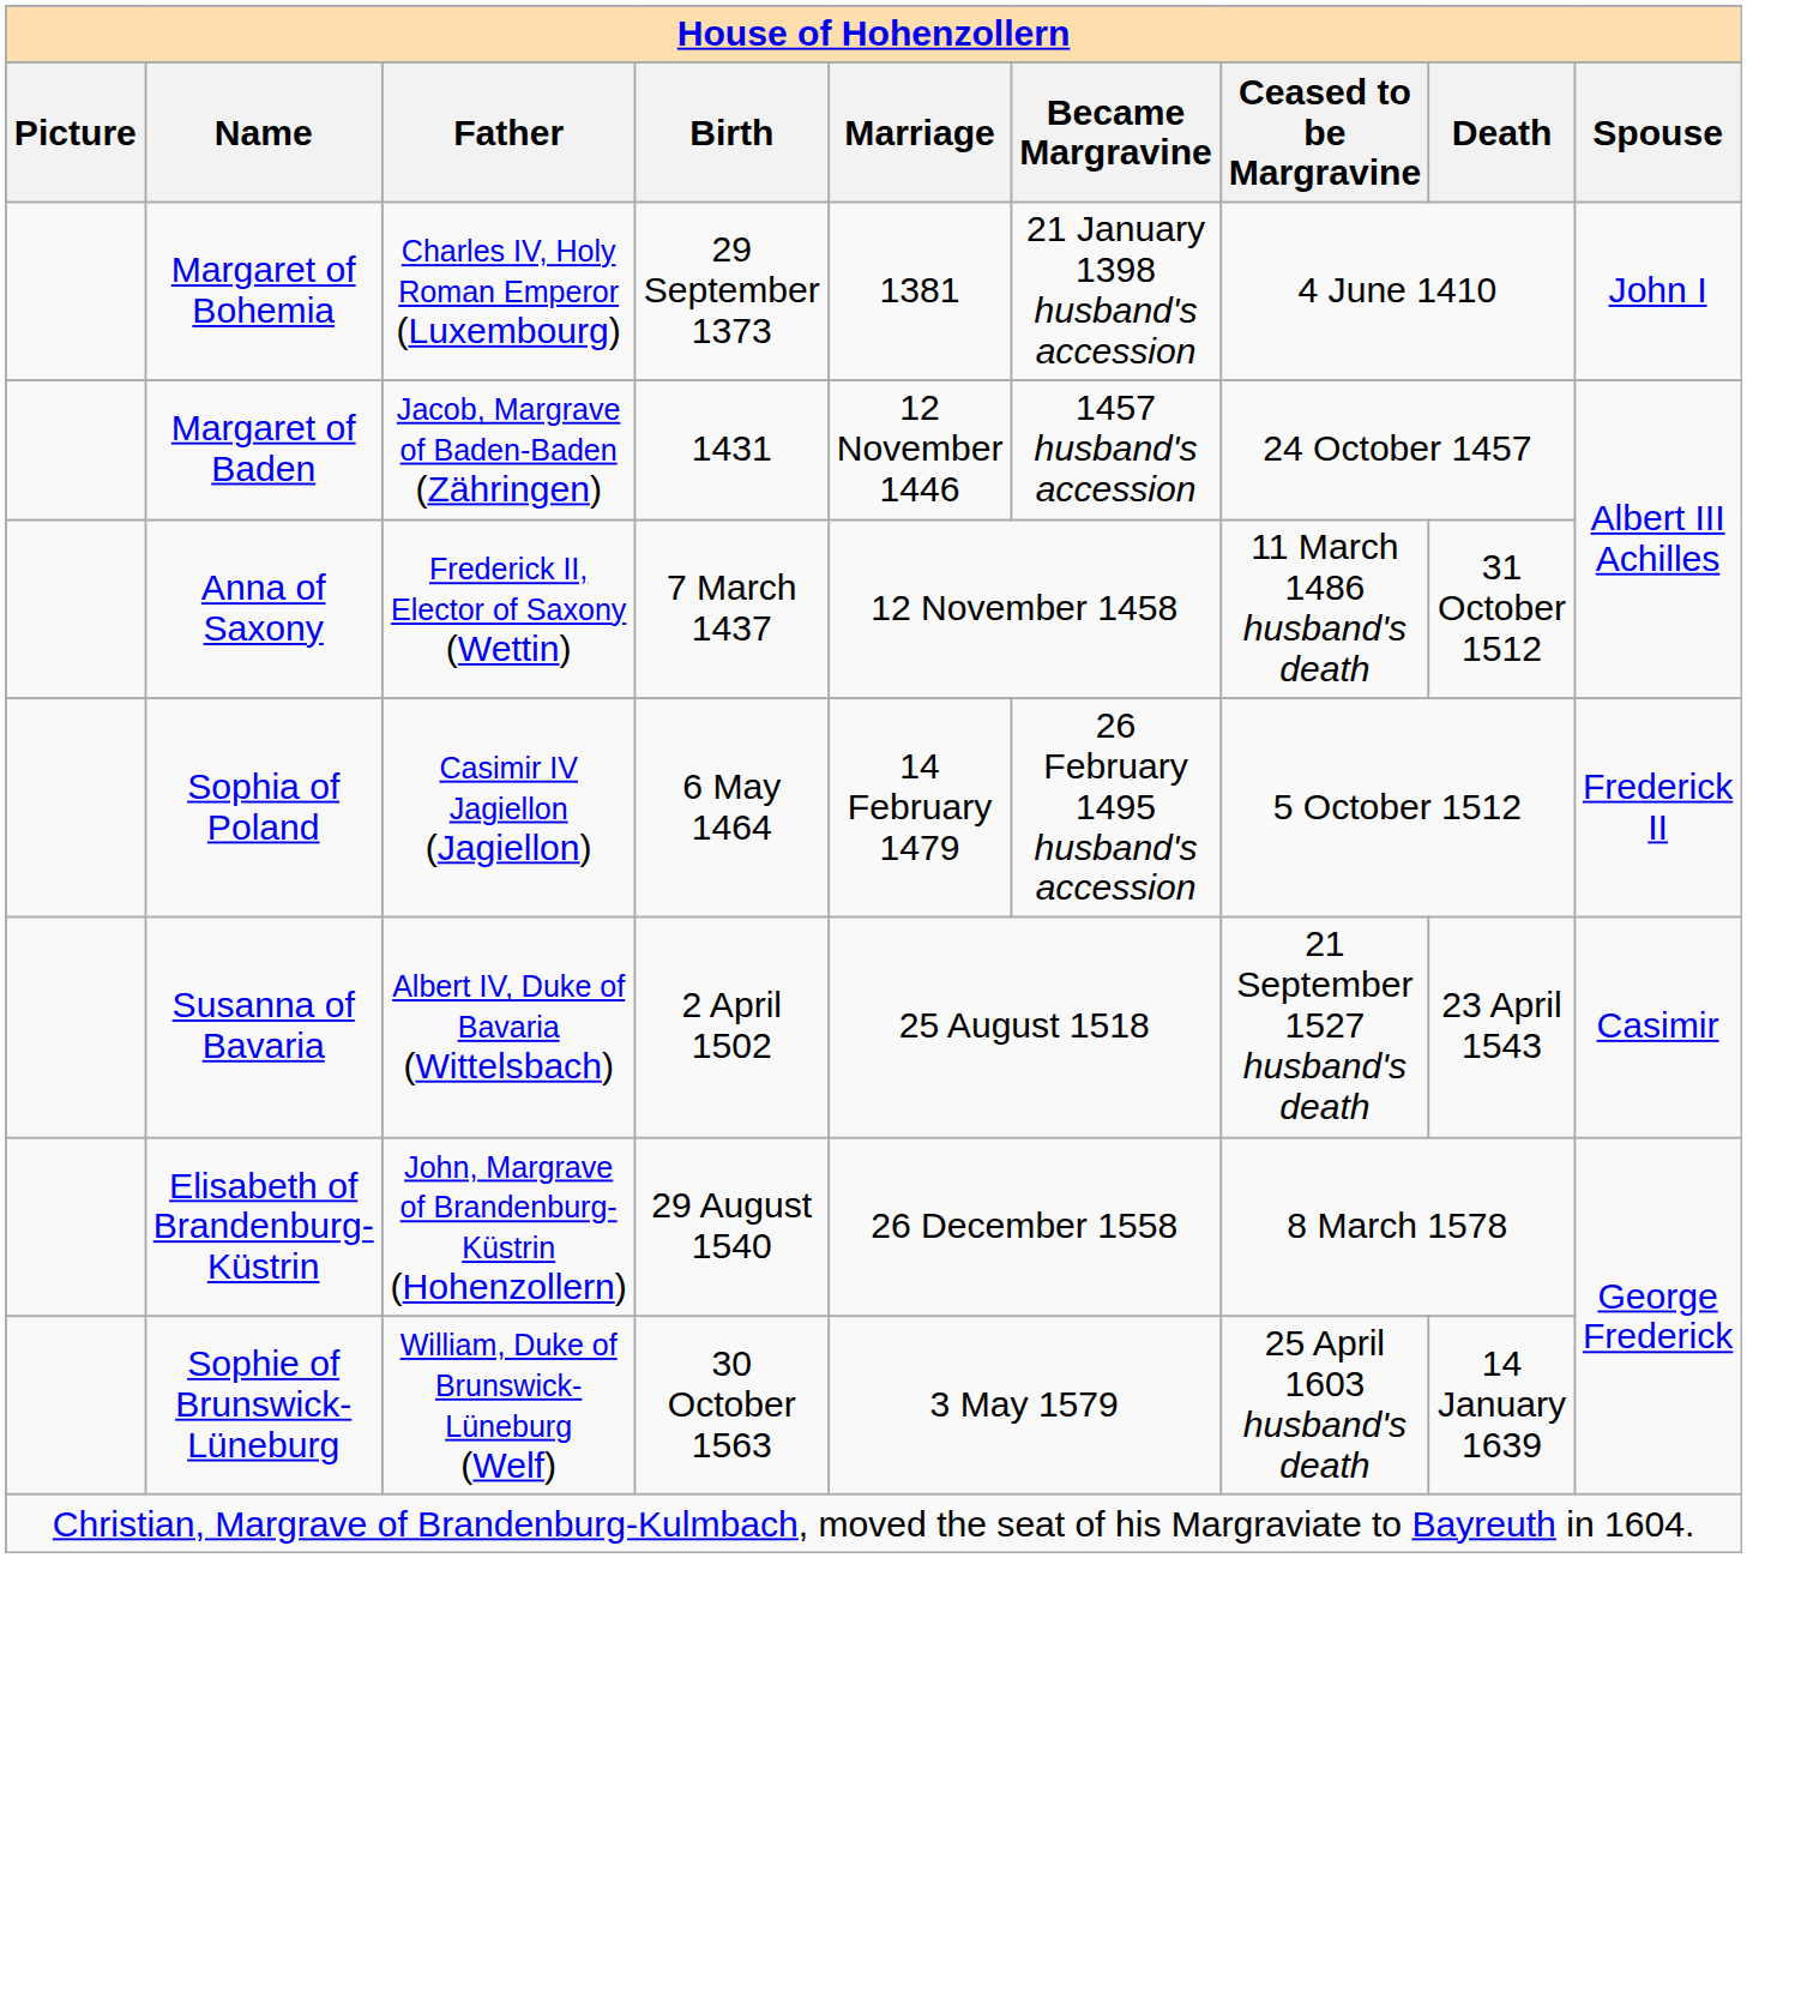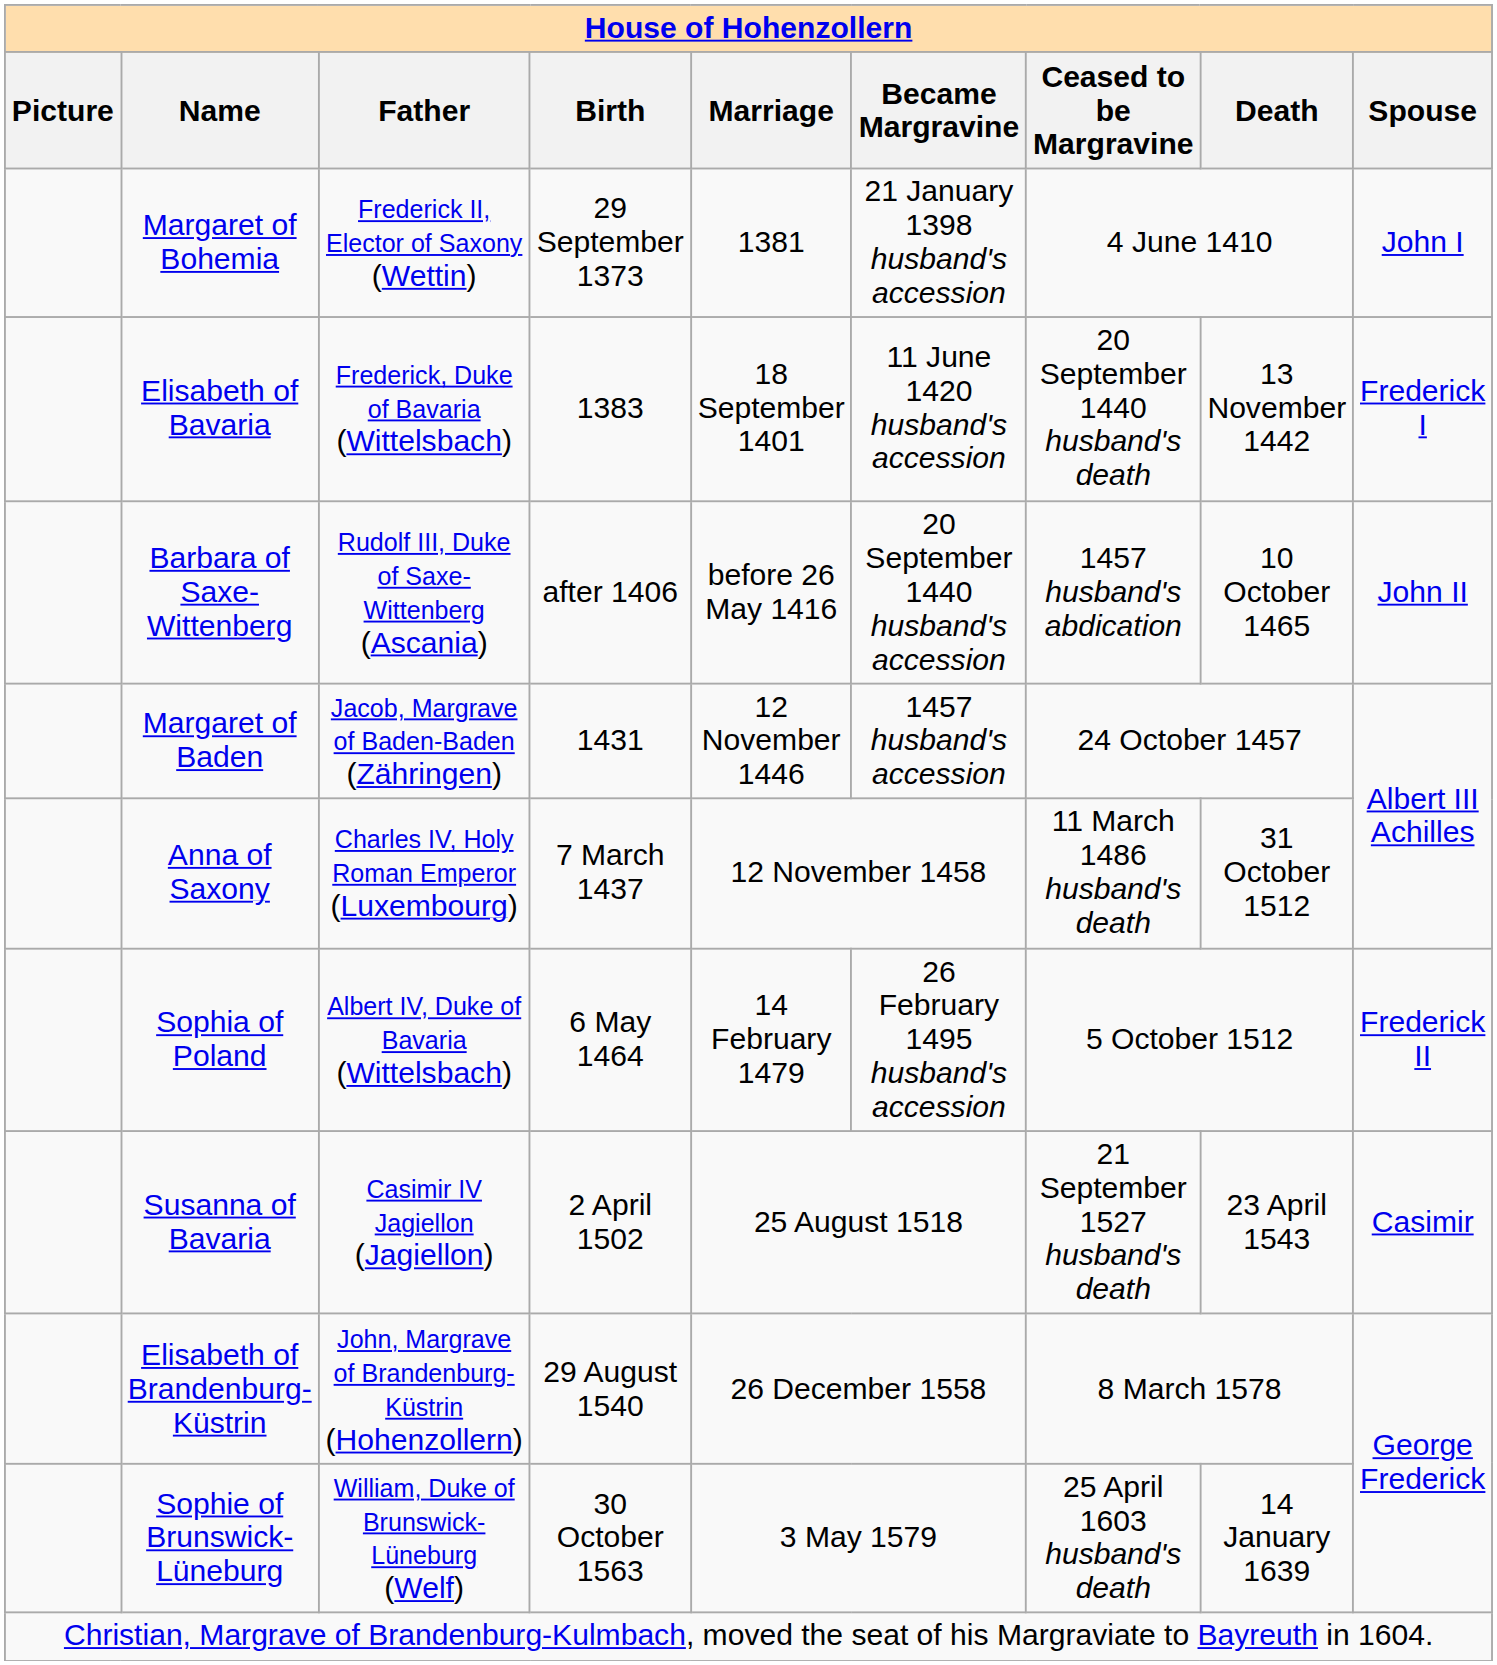Margaret of Bohemia | Father: Charles IV, Holy Roman Emperor (Luxembourg) -> Frederick II, Elector of Saxony (Wettin)
+ row: Elisabeth of Bavaria | Frederick, Duke of Bavaria (Wittelsbach) | 1383 | 18 September 1401 | 11 June 1420 husband's accession | 20 September 1440 husband's death | 13 November 1442 | Frederick I
+ row: Barbara of Saxe-Wittenberg | Rudolf III, Duke of Saxe-Wittenberg (Ascania) | after 1406 | before 26 May 1416 | 20 September 1440 husband's accession | 1457 husband's abdication | 10 October 1465 | John II
Anna of Saxony | Father: Frederick II, Elector of Saxony (Wettin) -> Charles IV, Holy Roman Emperor (Luxembourg)
Sophia of Poland | Father: Casimir IV Jagiellon (Jagiellon) -> Albert IV, Duke of Bavaria (Wittelsbach)
Susanna of Bavaria | Father: Albert IV, Duke of Bavaria (Wittelsbach) -> Casimir IV Jagiellon (Jagiellon)
